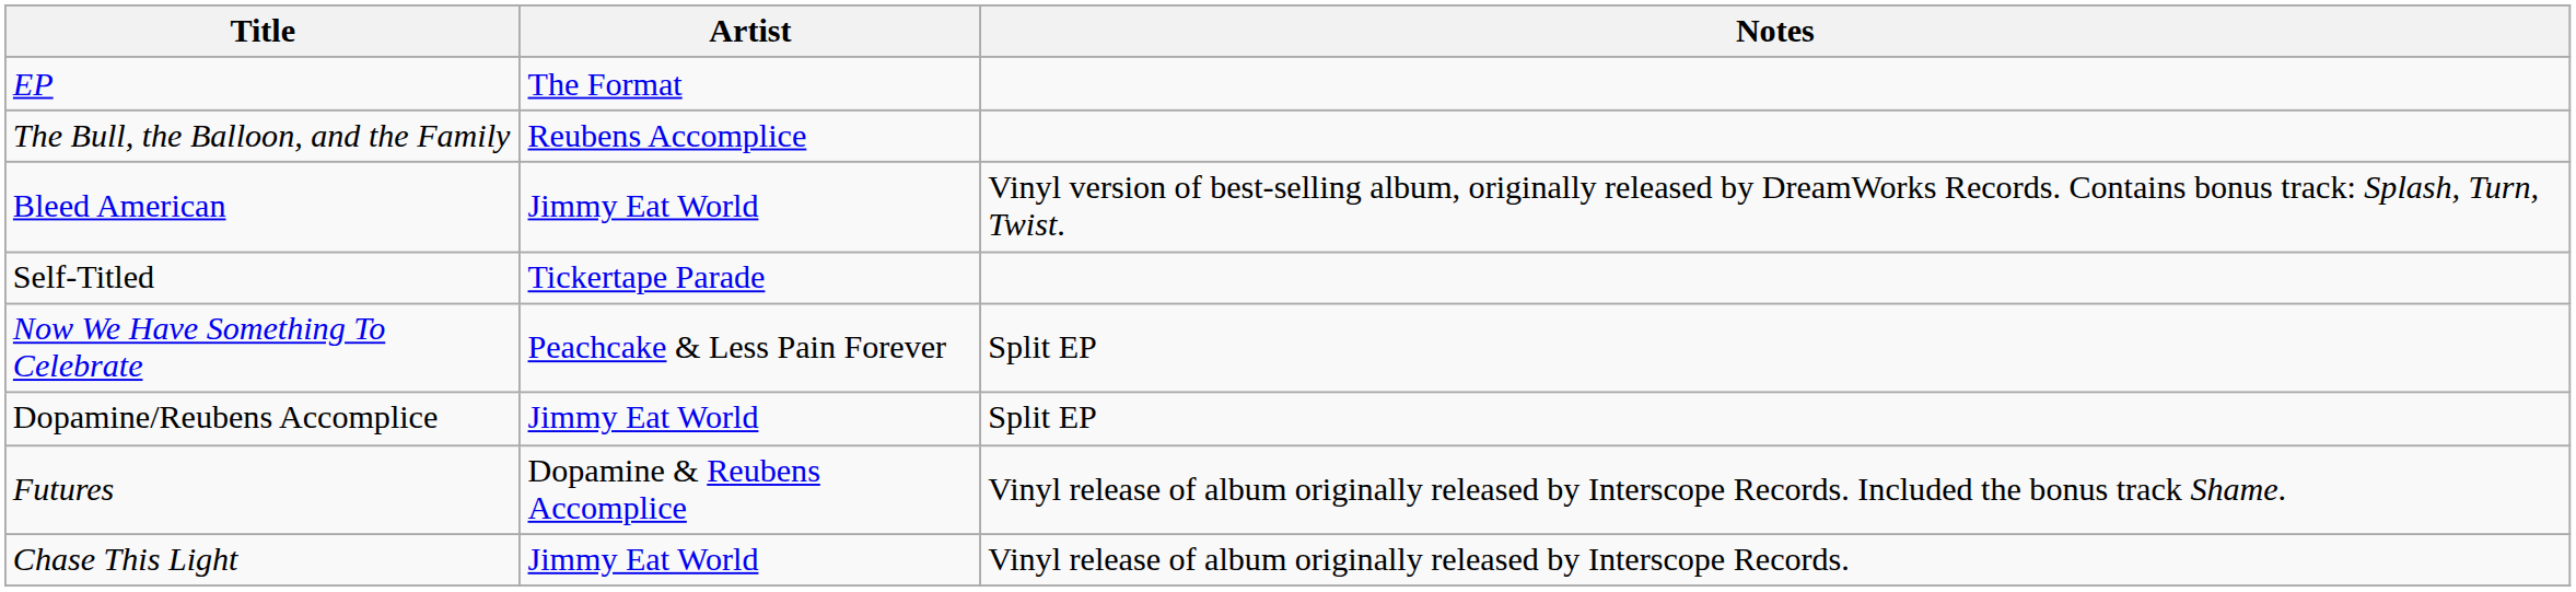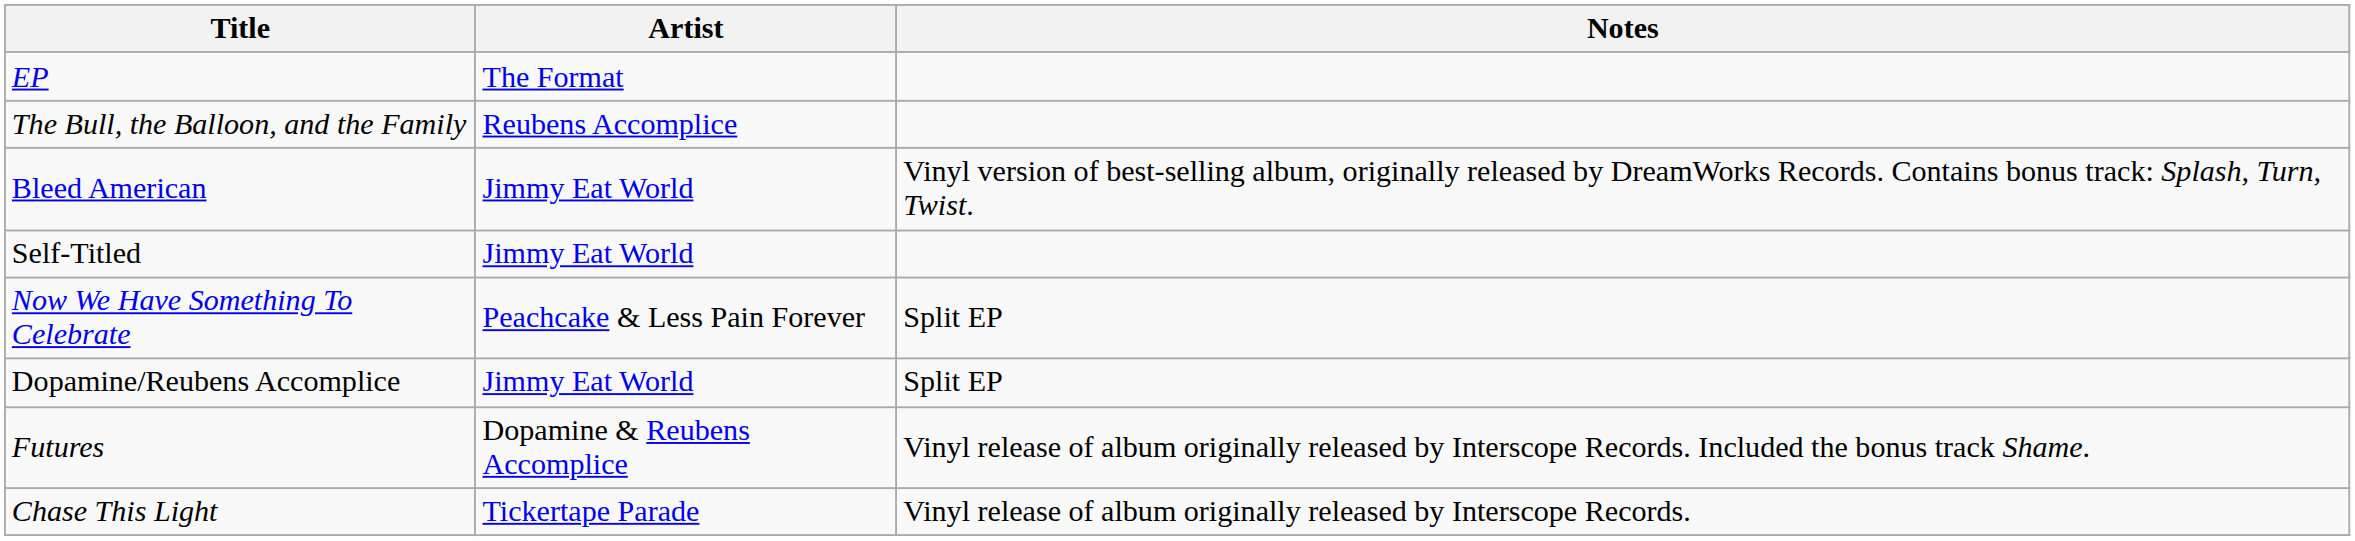Self-Titled | Artist: Tickertape Parade -> Jimmy Eat World
Chase This Light | Artist: Jimmy Eat World -> Tickertape Parade
